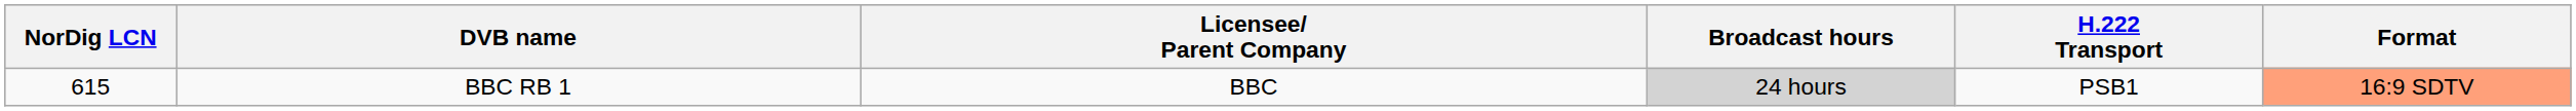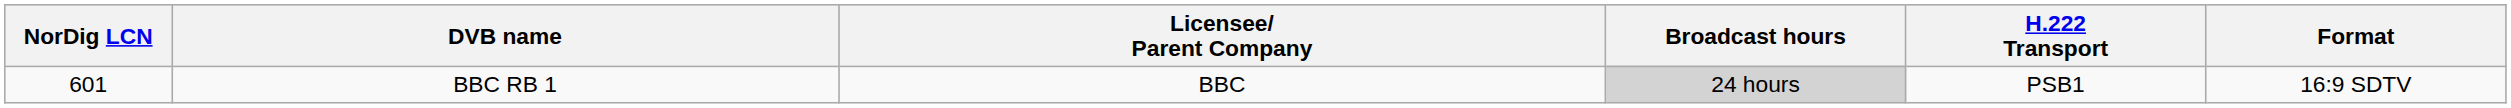BBC RB 1 | NorDig LCN: 615 -> 601
BBC RB 1 | Format: lightsalmon background -> no background
